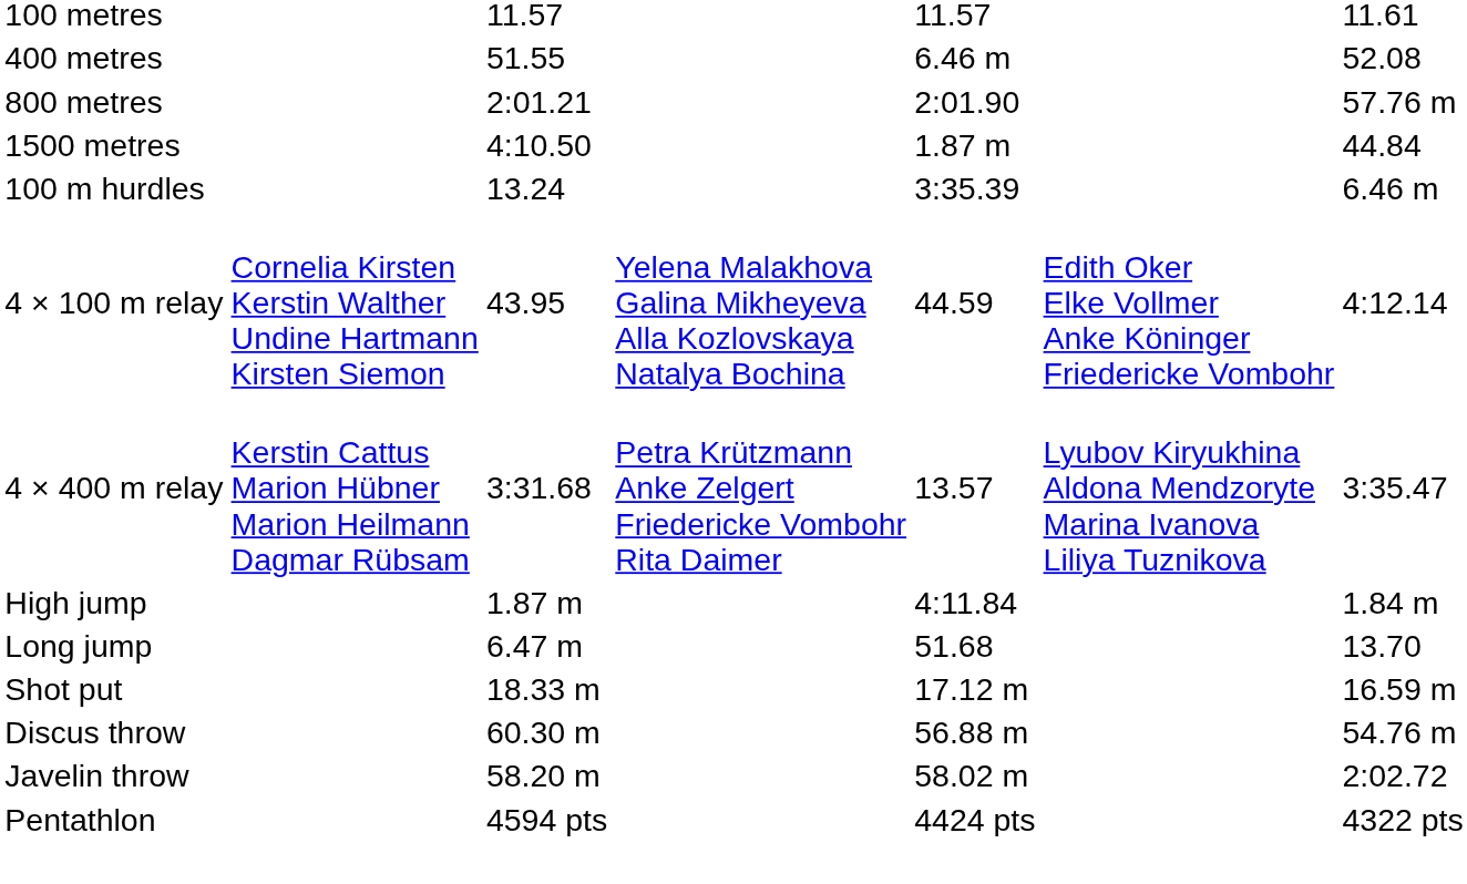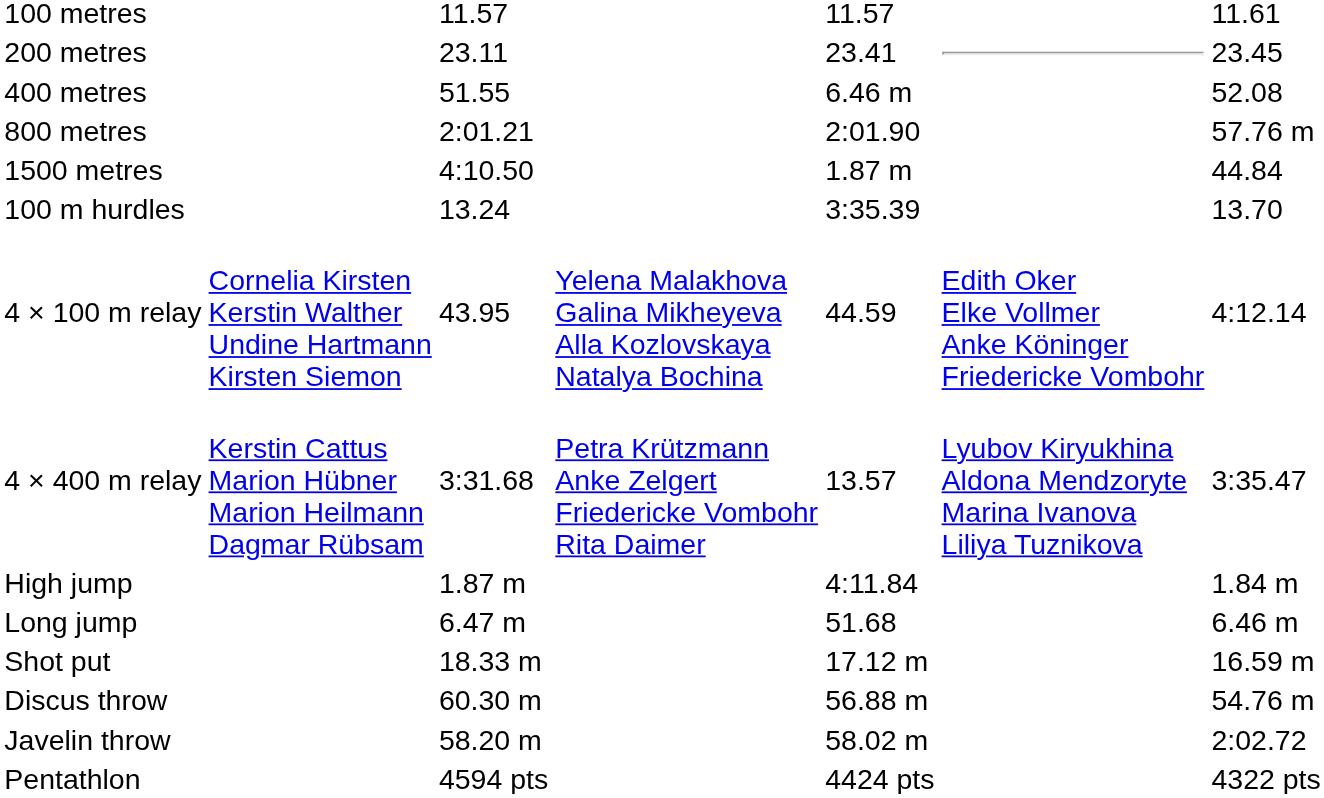+ row: 200 metres | 23.11 | 23.41 | 23.45
100 m hurdles | column 7: 6.46 m -> 13.70
Long jump | column 7: 13.70 -> 6.46 m
